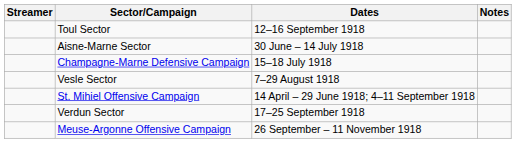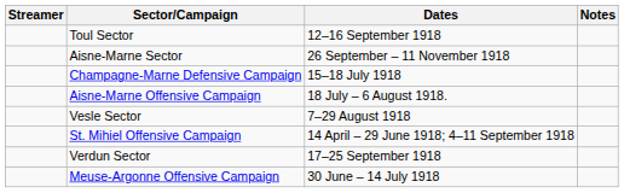Aisne-Marne Sector | Dates: 30 June – 14 July 1918 -> 26 September – 11 November 1918
+ row: Aisne-Marne Offensive Campaign | 18 July – 6 August 1918.
Meuse-Argonne Offensive Campaign | Dates: 26 September – 11 November 1918 -> 30 June – 14 July 1918
